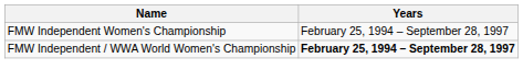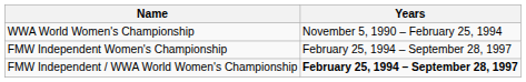+ row: WWA World Women's Championship | November 5, 1990 – February 25, 1994
